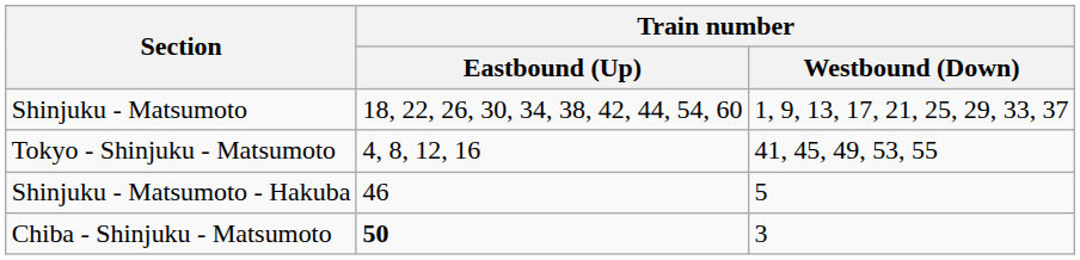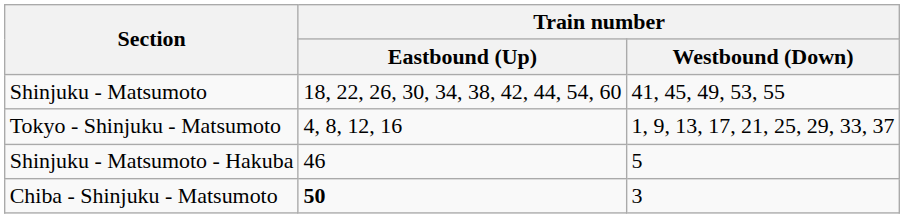Shinjuku - Matsumoto | Train number / Westbound (Down): 1, 9, 13, 17, 21, 25, 29, 33, 37 -> 41, 45, 49, 53, 55
Tokyo - Shinjuku - Matsumoto | Train number / Westbound (Down): 41, 45, 49, 53, 55 -> 1, 9, 13, 17, 21, 25, 29, 33, 37
